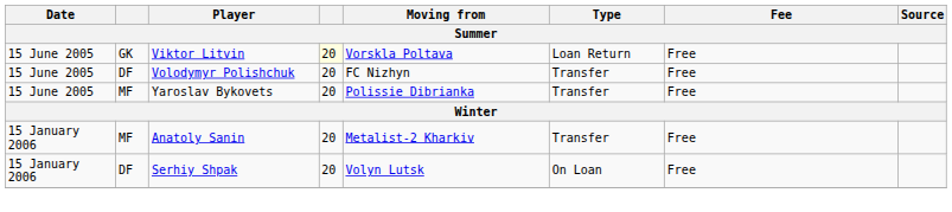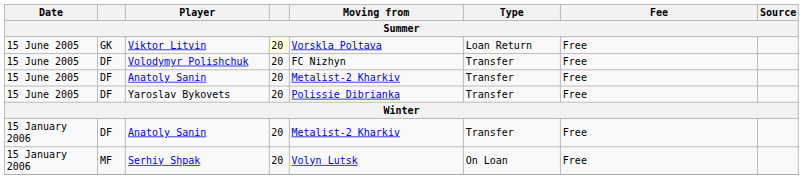+ row: 15 June 2005 | DF | Anatoly Sanin | 20 | Metalist-2 Kharkiv | Transfer | Free
Yaroslav Bykovets | column 2: MF -> DF
15 January 2006 / Anatoly Sanin | column 2: MF -> DF
Serhiy Shpak | column 2: DF -> MF
